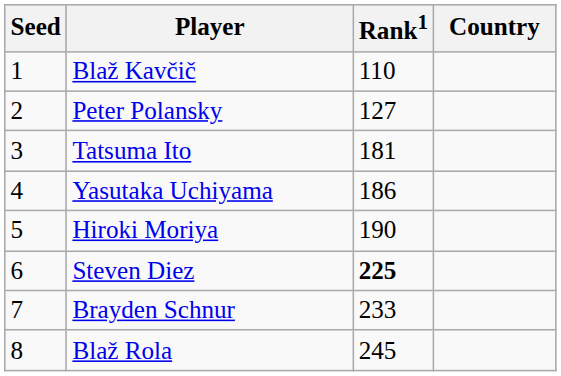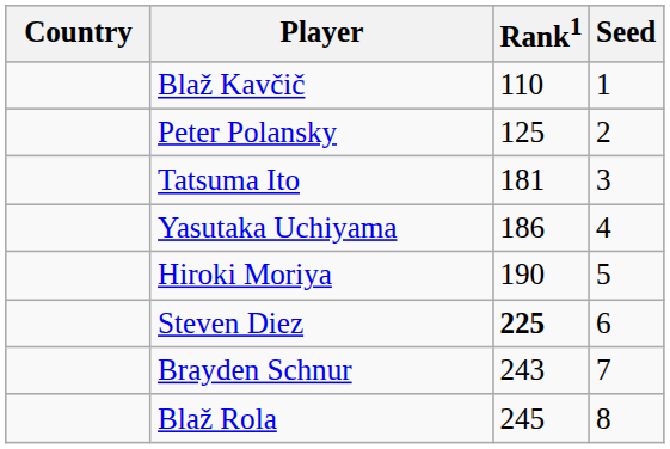columns swapped: Country <-> Seed
Peter Polansky | Rank1: 127 -> 125
Brayden Schnur | Rank1: 233 -> 243
